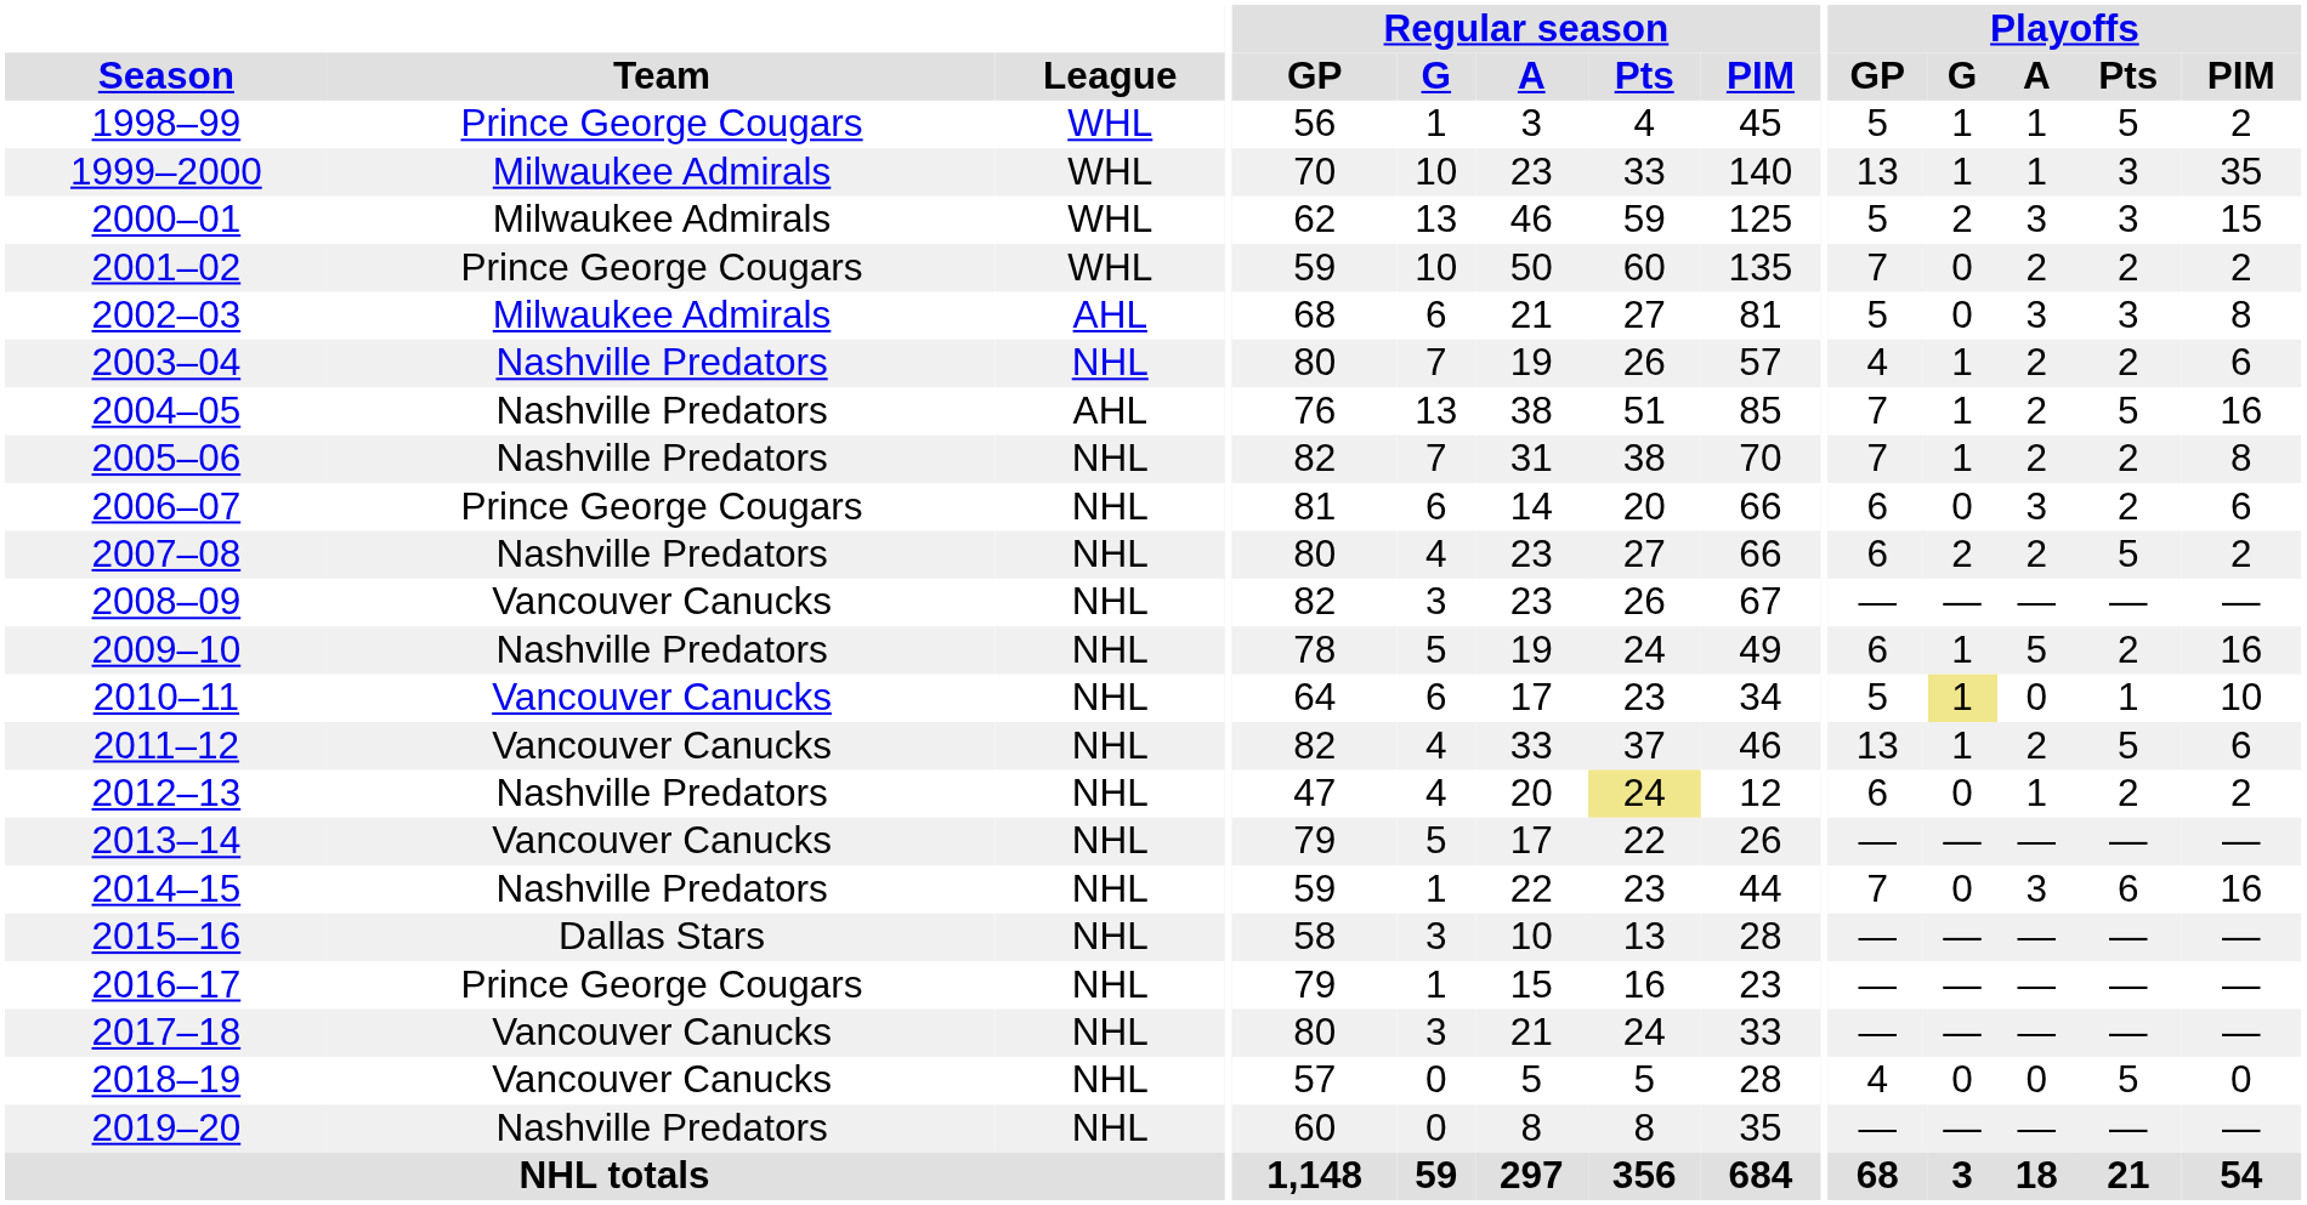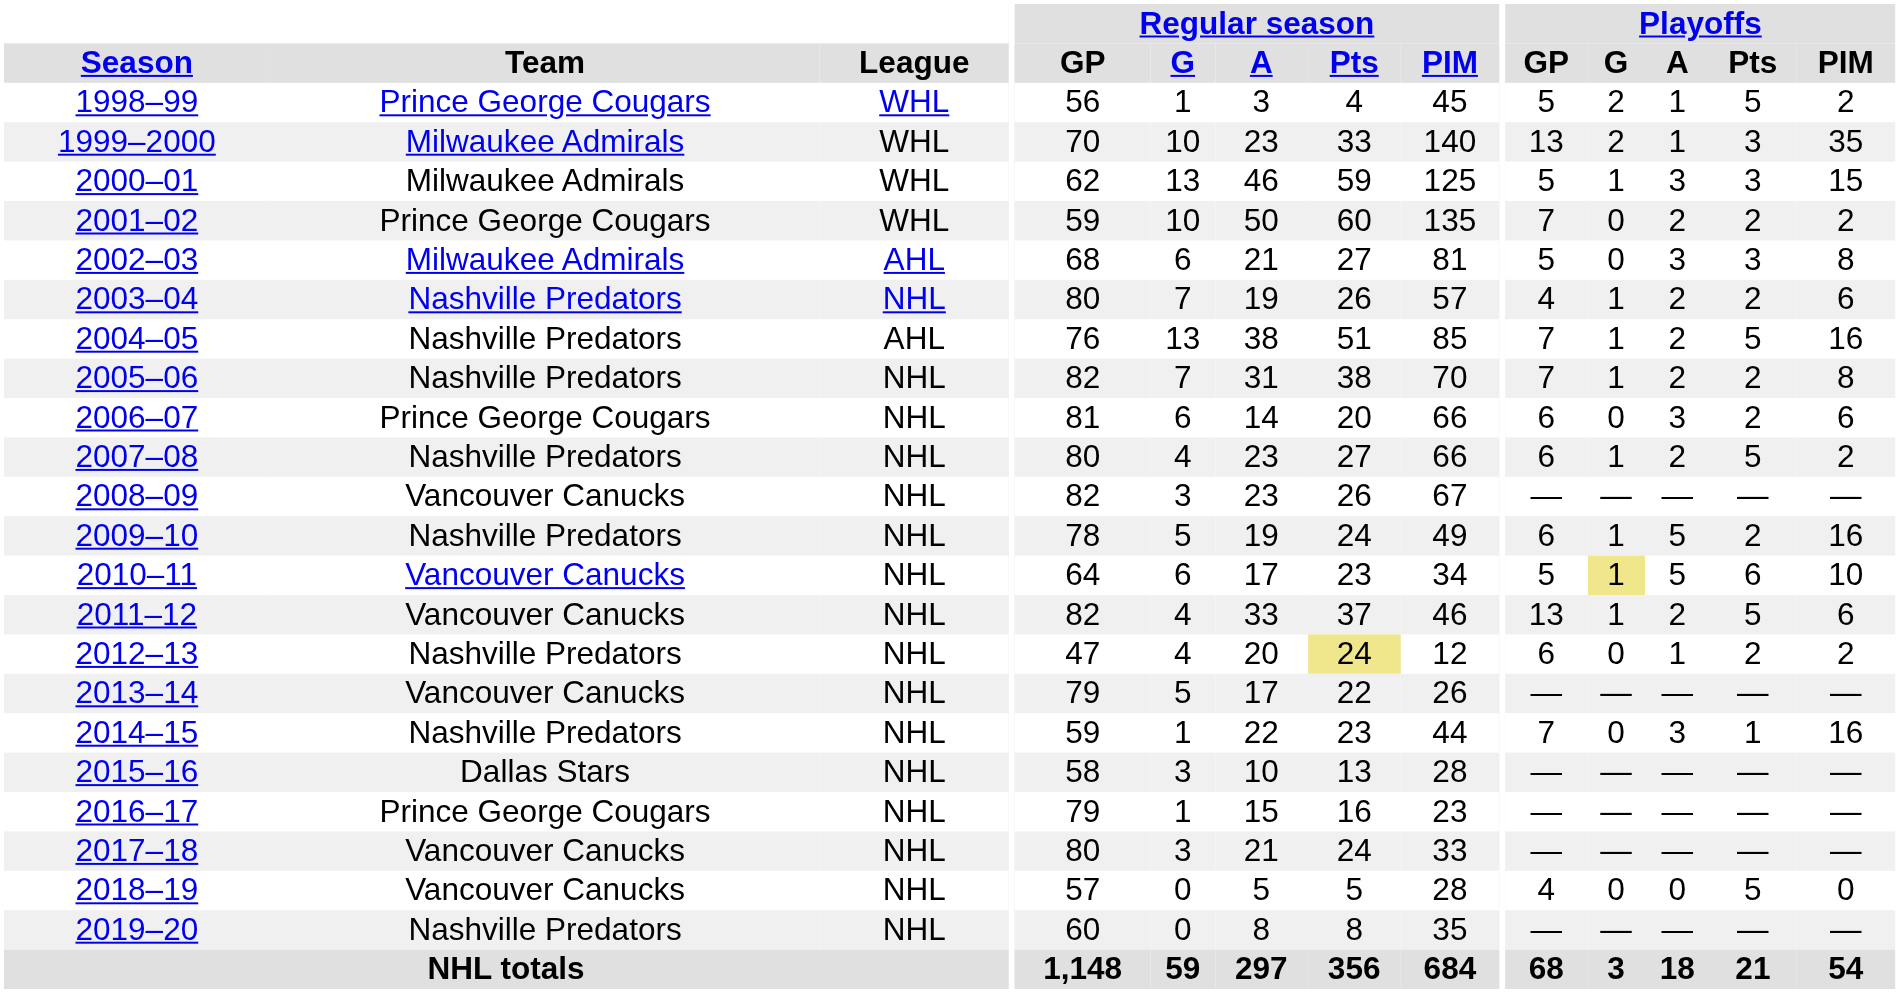1998–99 | Playoffs / G: 1 -> 2
1999–2000 | Playoffs / G: 1 -> 2
2000–01 | Playoffs / G: 2 -> 1
2007–08 | Playoffs / G: 2 -> 1
2010–11 | Playoffs / A: 0 -> 5
2010–11 | Playoffs / Pts: 1 -> 6
2014–15 | Playoffs / Pts: 6 -> 1
